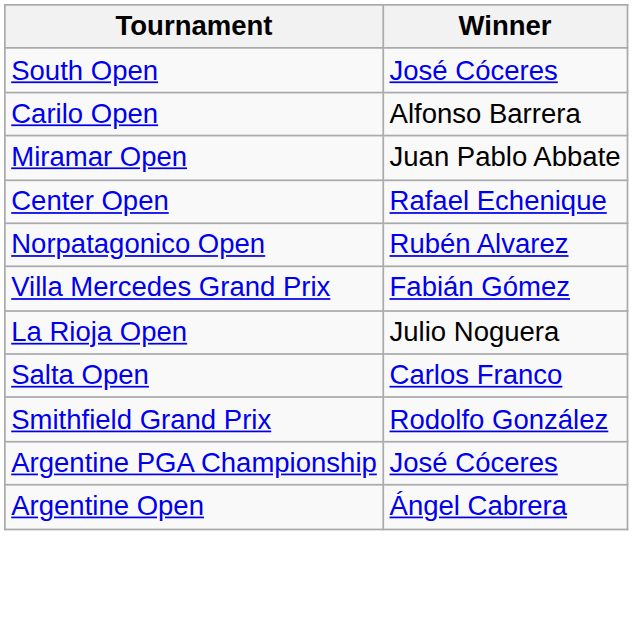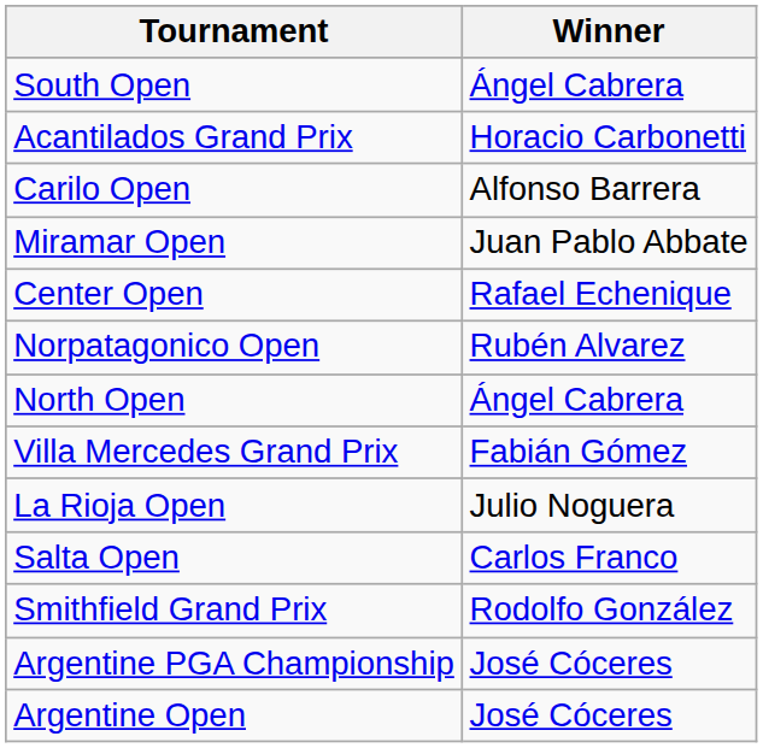South Open | Winner: José Cóceres -> Ángel Cabrera
+ row: Acantilados Grand Prix | Horacio Carbonetti
+ row: North Open | Ángel Cabrera
Argentine Open | Winner: Ángel Cabrera -> José Cóceres
